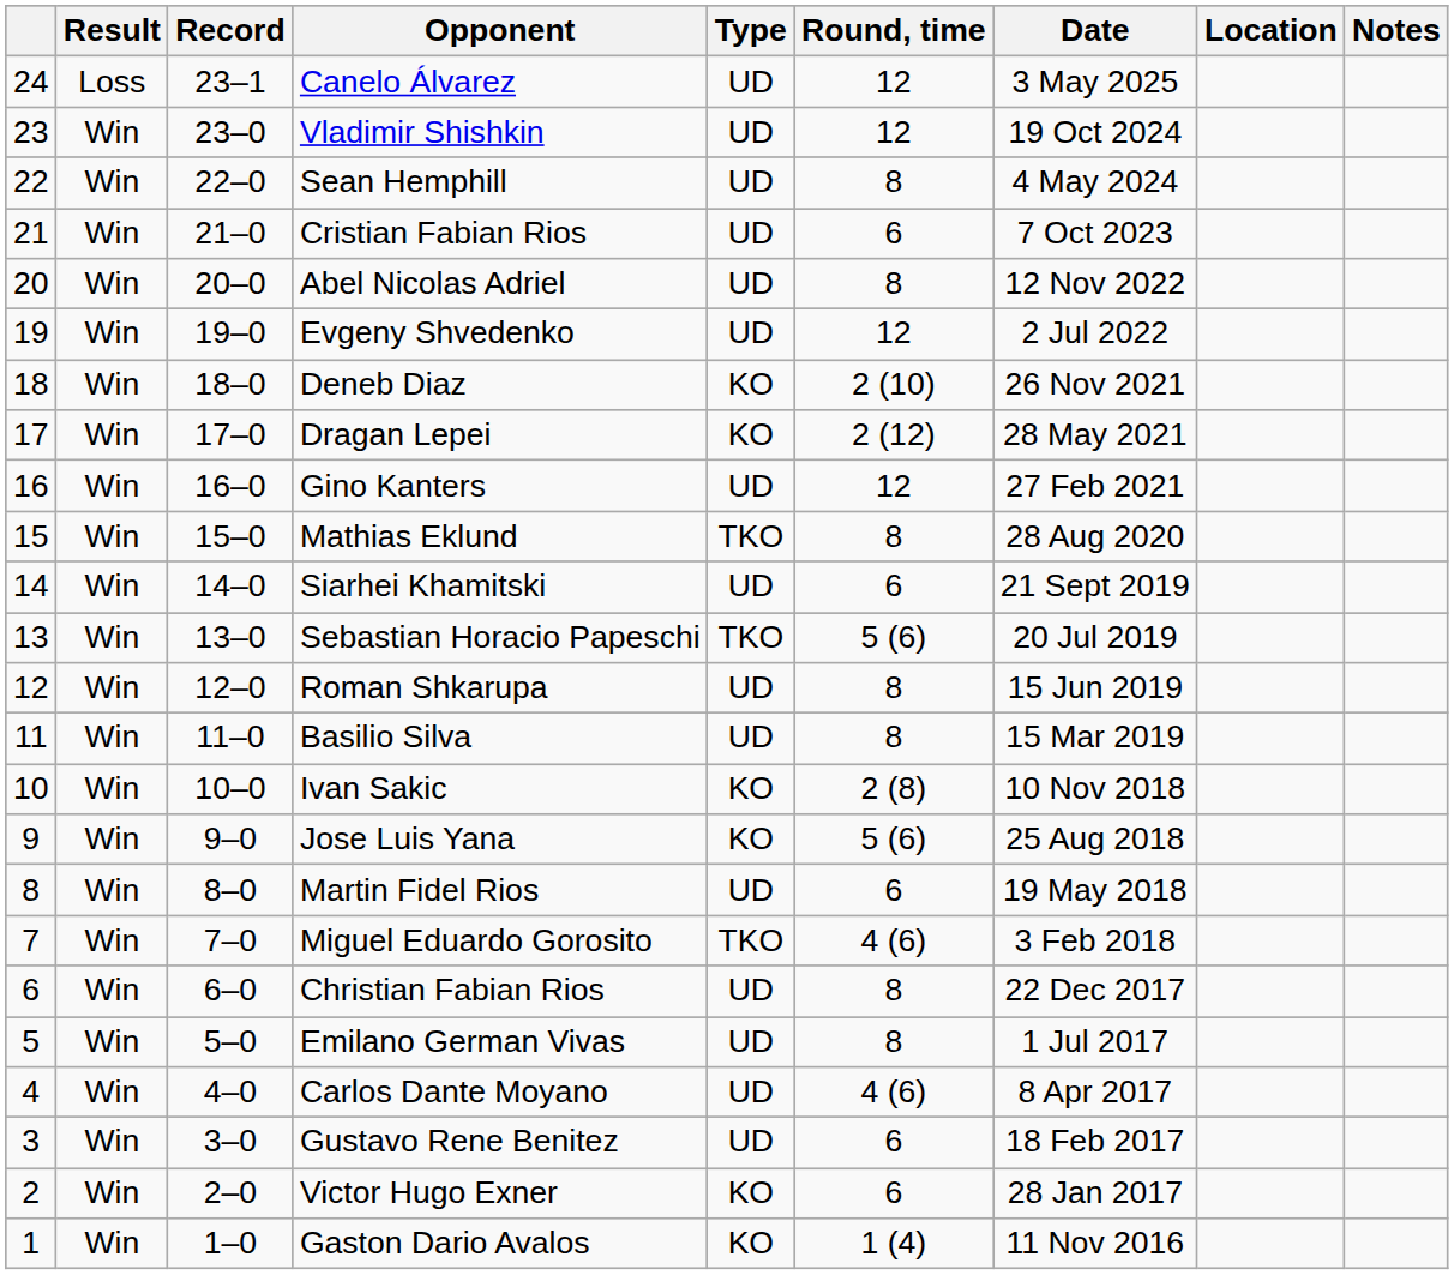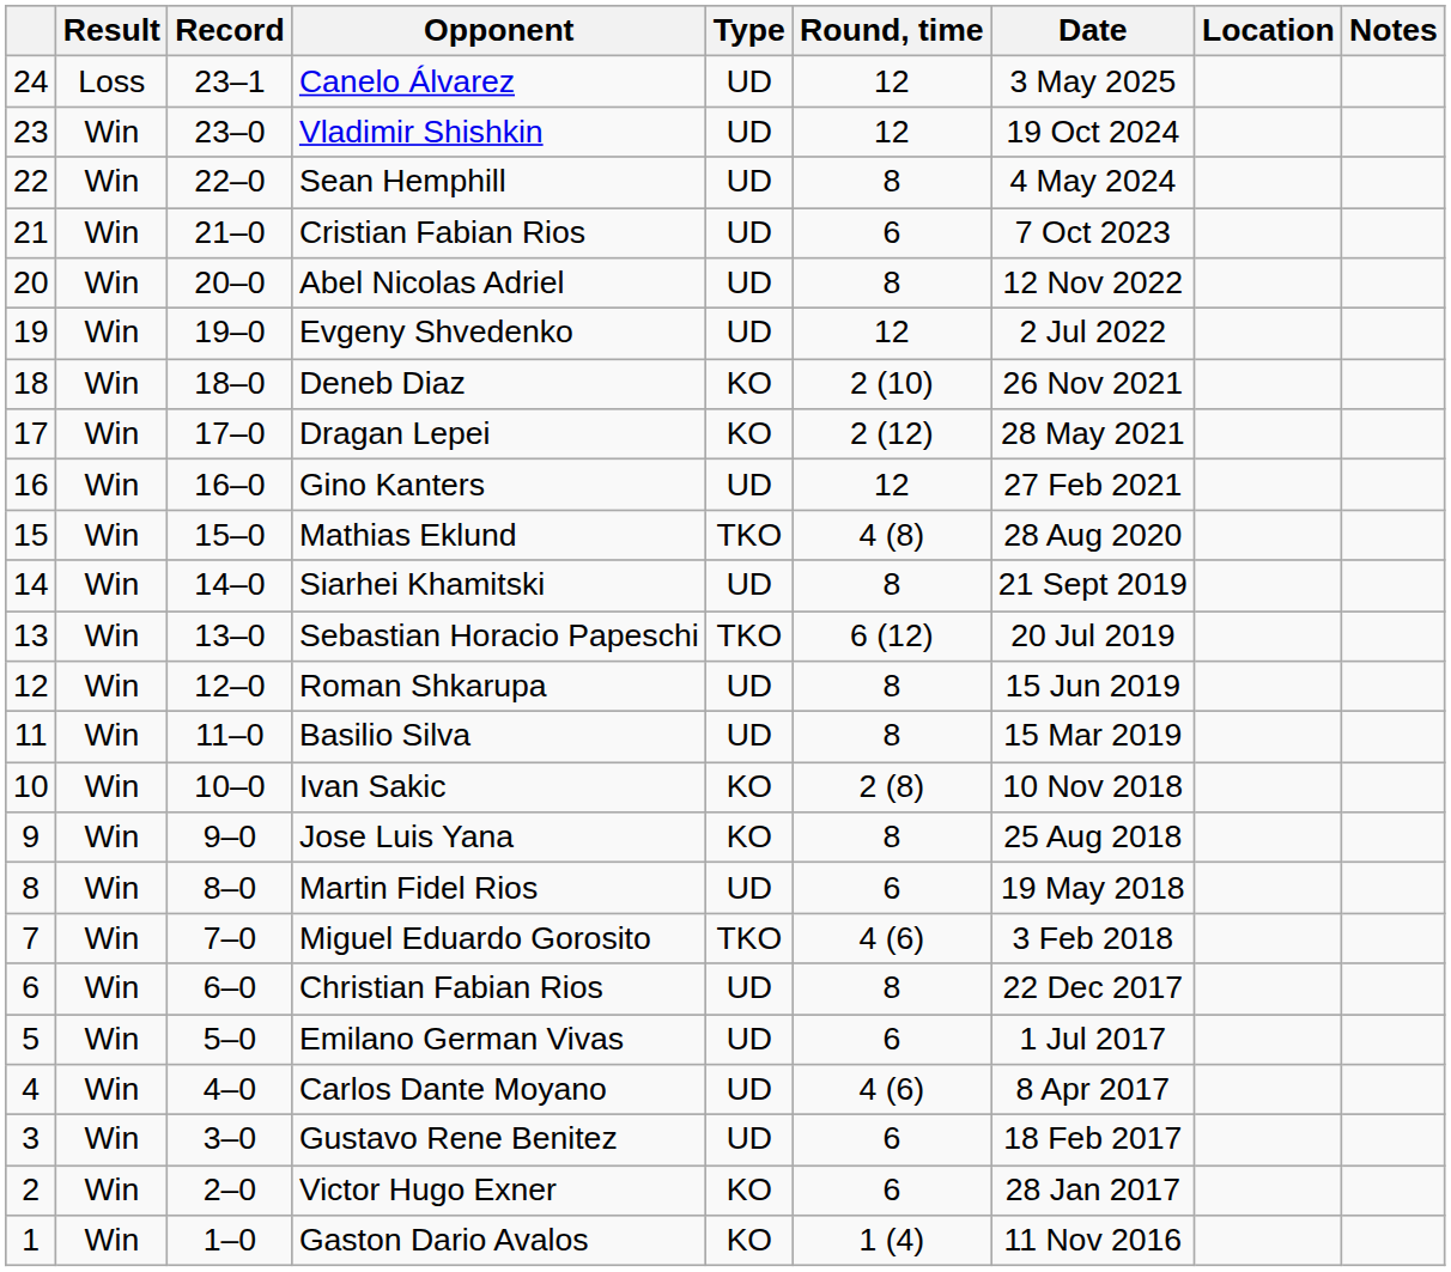Mathias Eklund | Round, time: 8 -> 4 (8)
Siarhei Khamitski | Round, time: 6 -> 8
Sebastian Horacio Papeschi | Round, time: 5 (6) -> 6 (12)
Jose Luis Yana | Round, time: 5 (6) -> 8
Emilano German Vivas | Round, time: 8 -> 6
